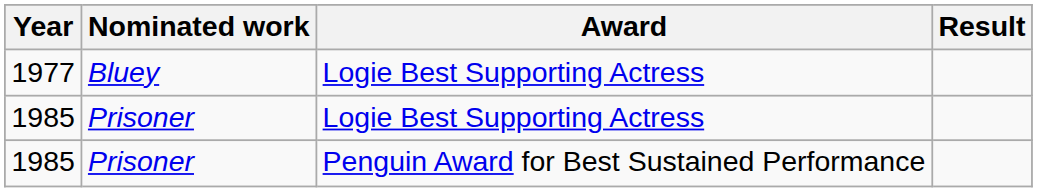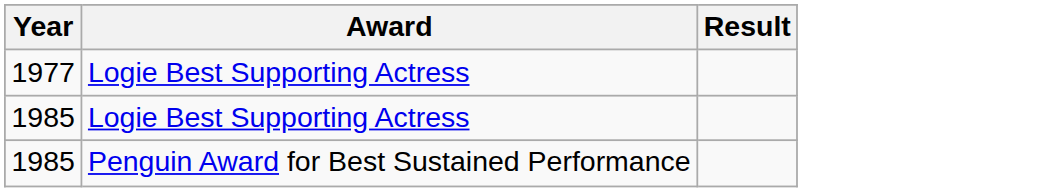- column: Nominated work | Bluey | Prisoner | Prisoner
